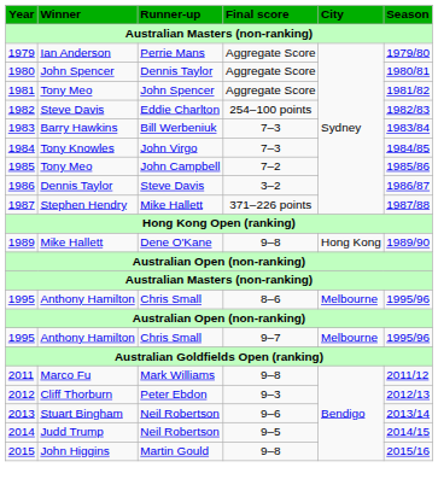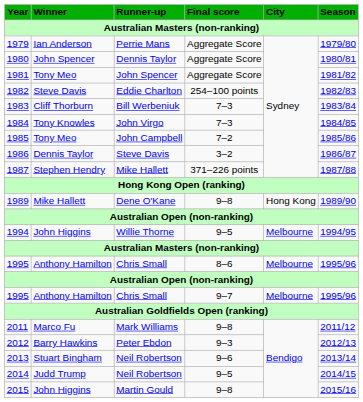1983 | Winner: Barry Hawkins -> Cliff Thorburn
+ row: 1994 | John Higgins | Willie Thorne | 9–5 | Melbourne | 1994/95
2012 | Winner: Cliff Thorburn -> Barry Hawkins
